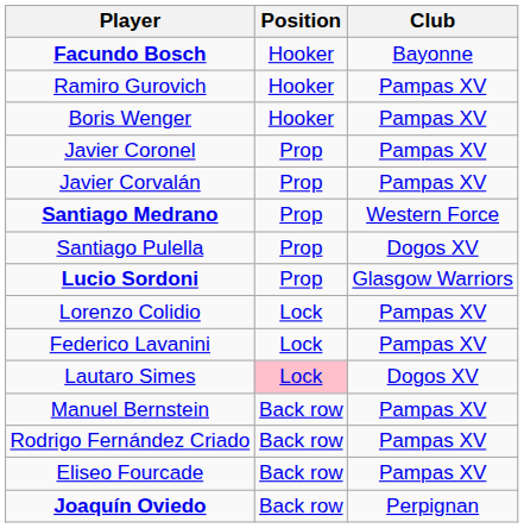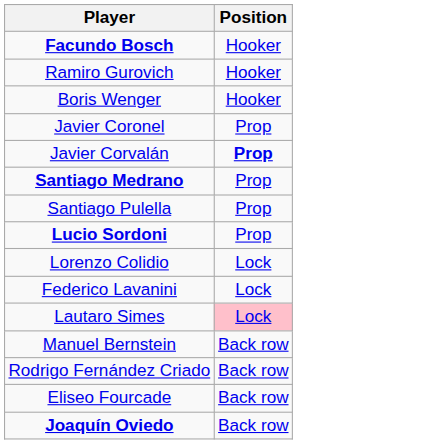- column: Club | Bayonne | Pampas XV | Pampas XV | Pampas XV | Pampas XV | Western Force | Dogos XV | Glasgow Warriors | Pampas XV | Pampas XV | Dogos XV | Pampas XV | Pampas XV | Pampas XV | Perpignan
Javier Corvalán | Position: normal -> bold
